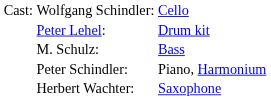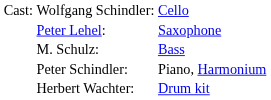Peter Lehel: | column 3: Drum kit -> Saxophone
Herbert Wachter: | column 3: Saxophone -> Drum kit
